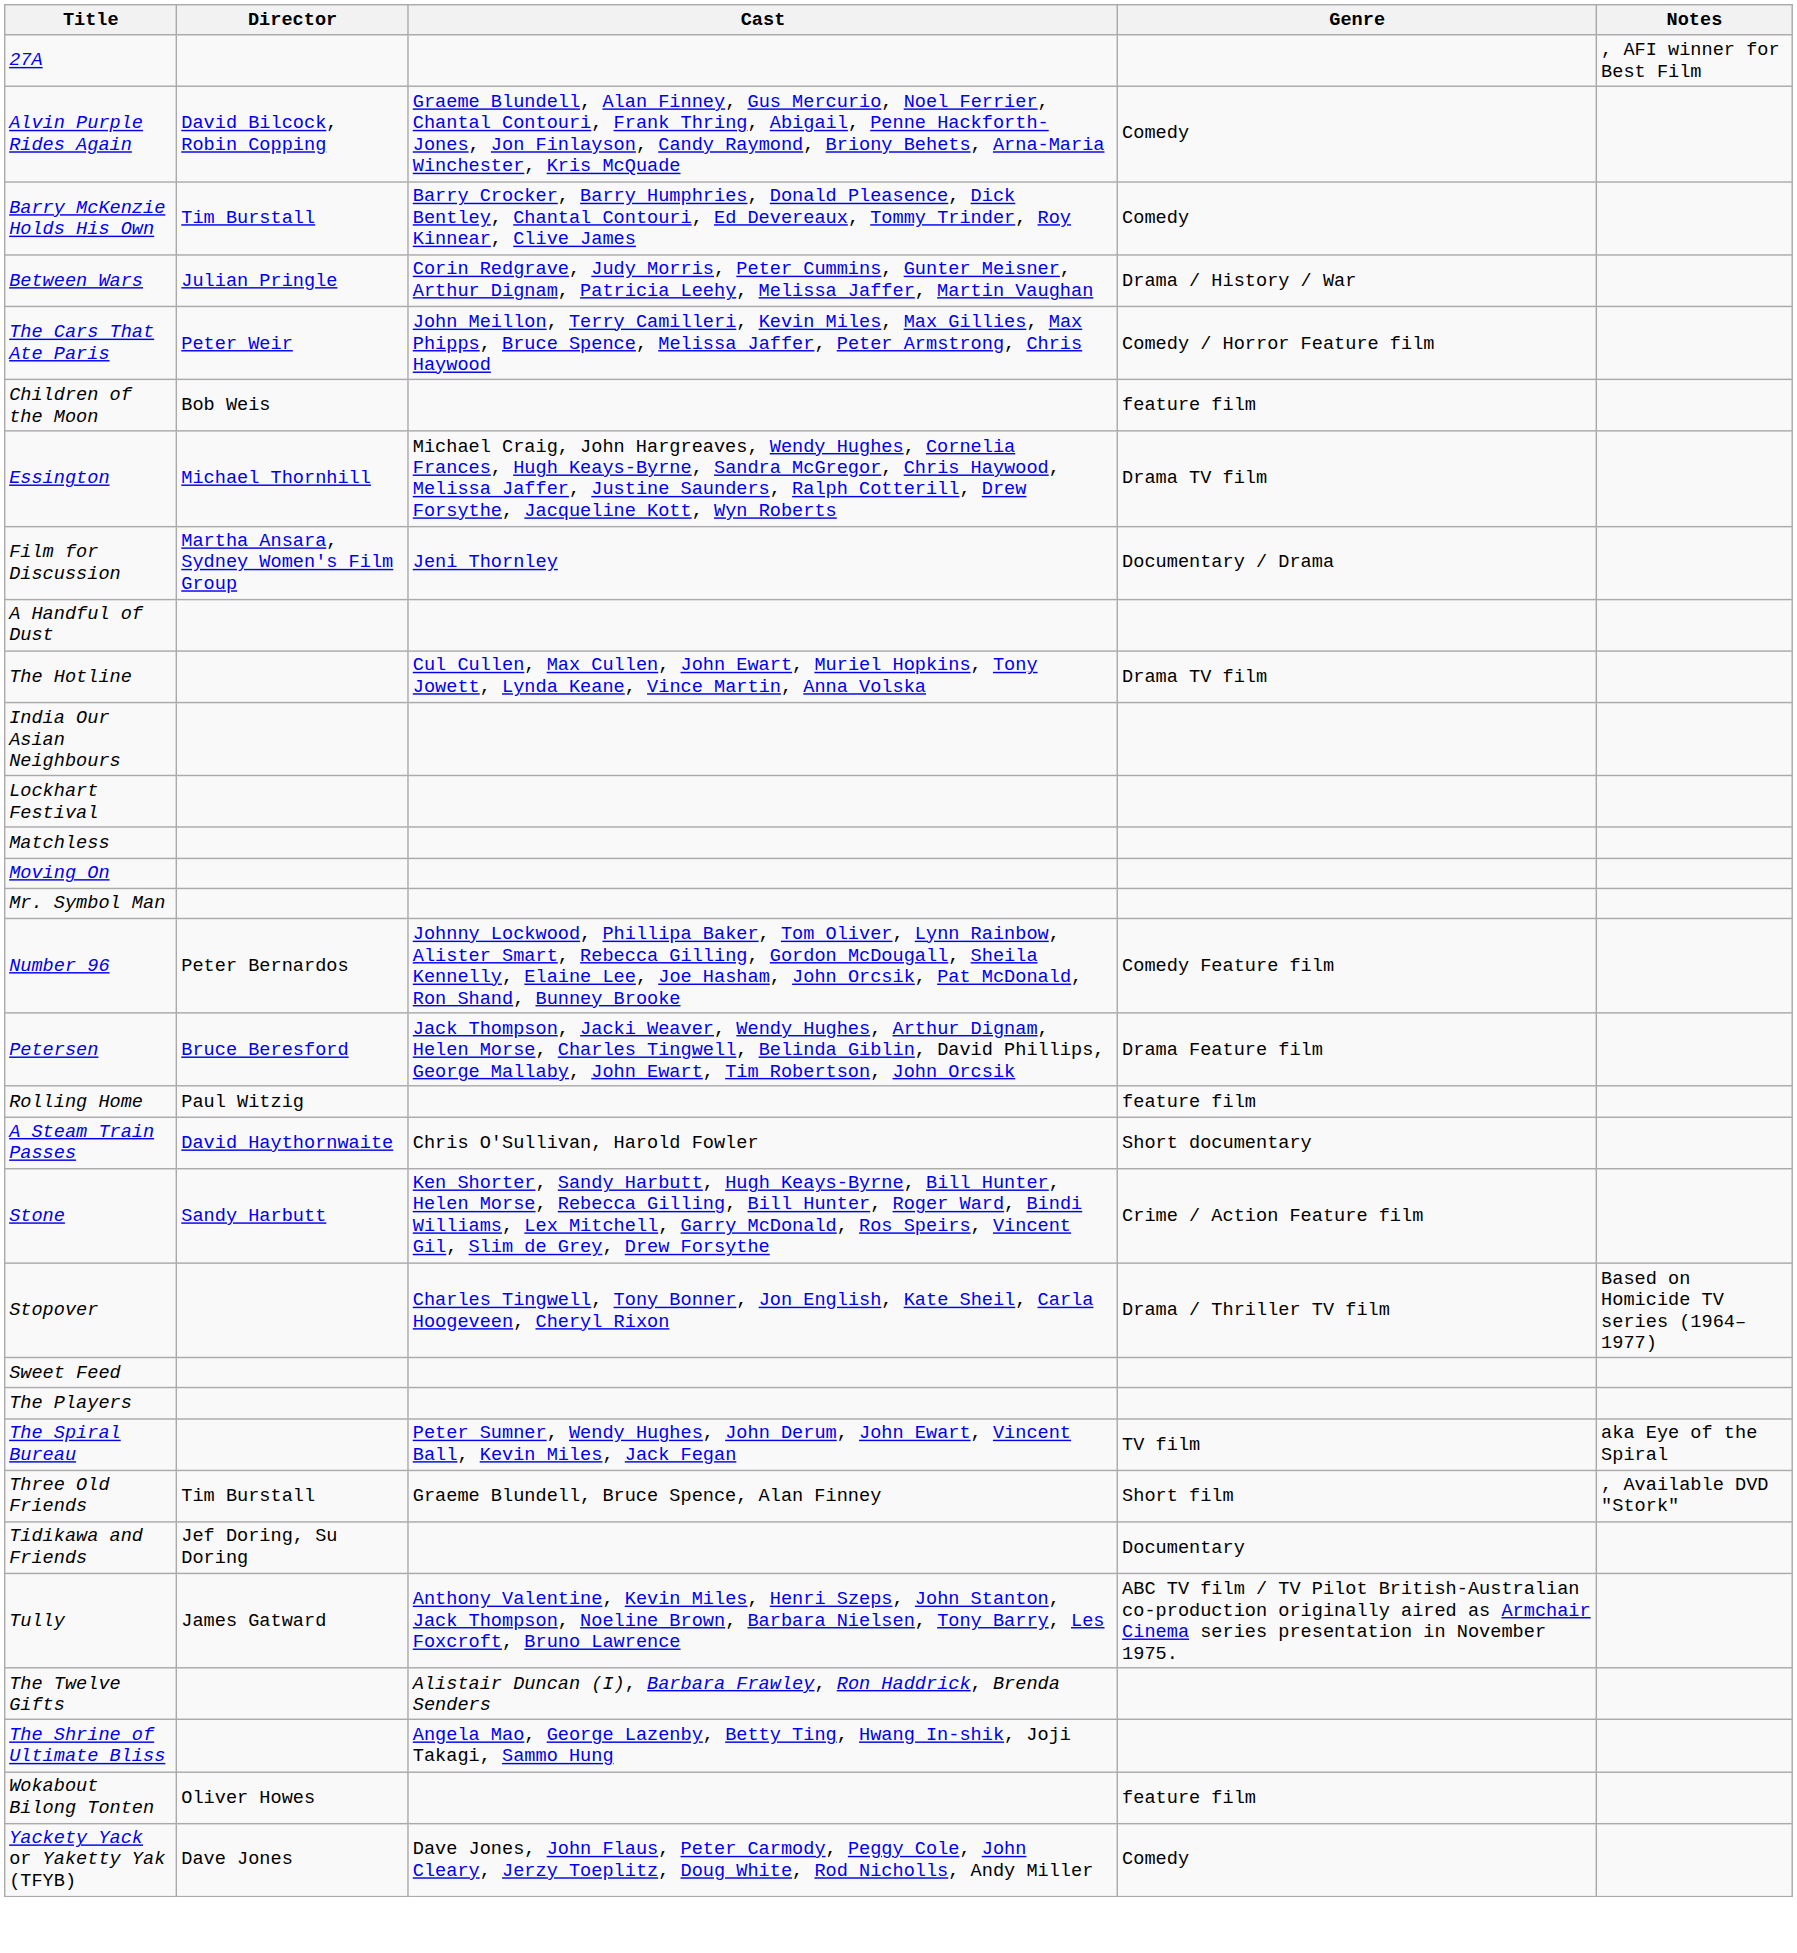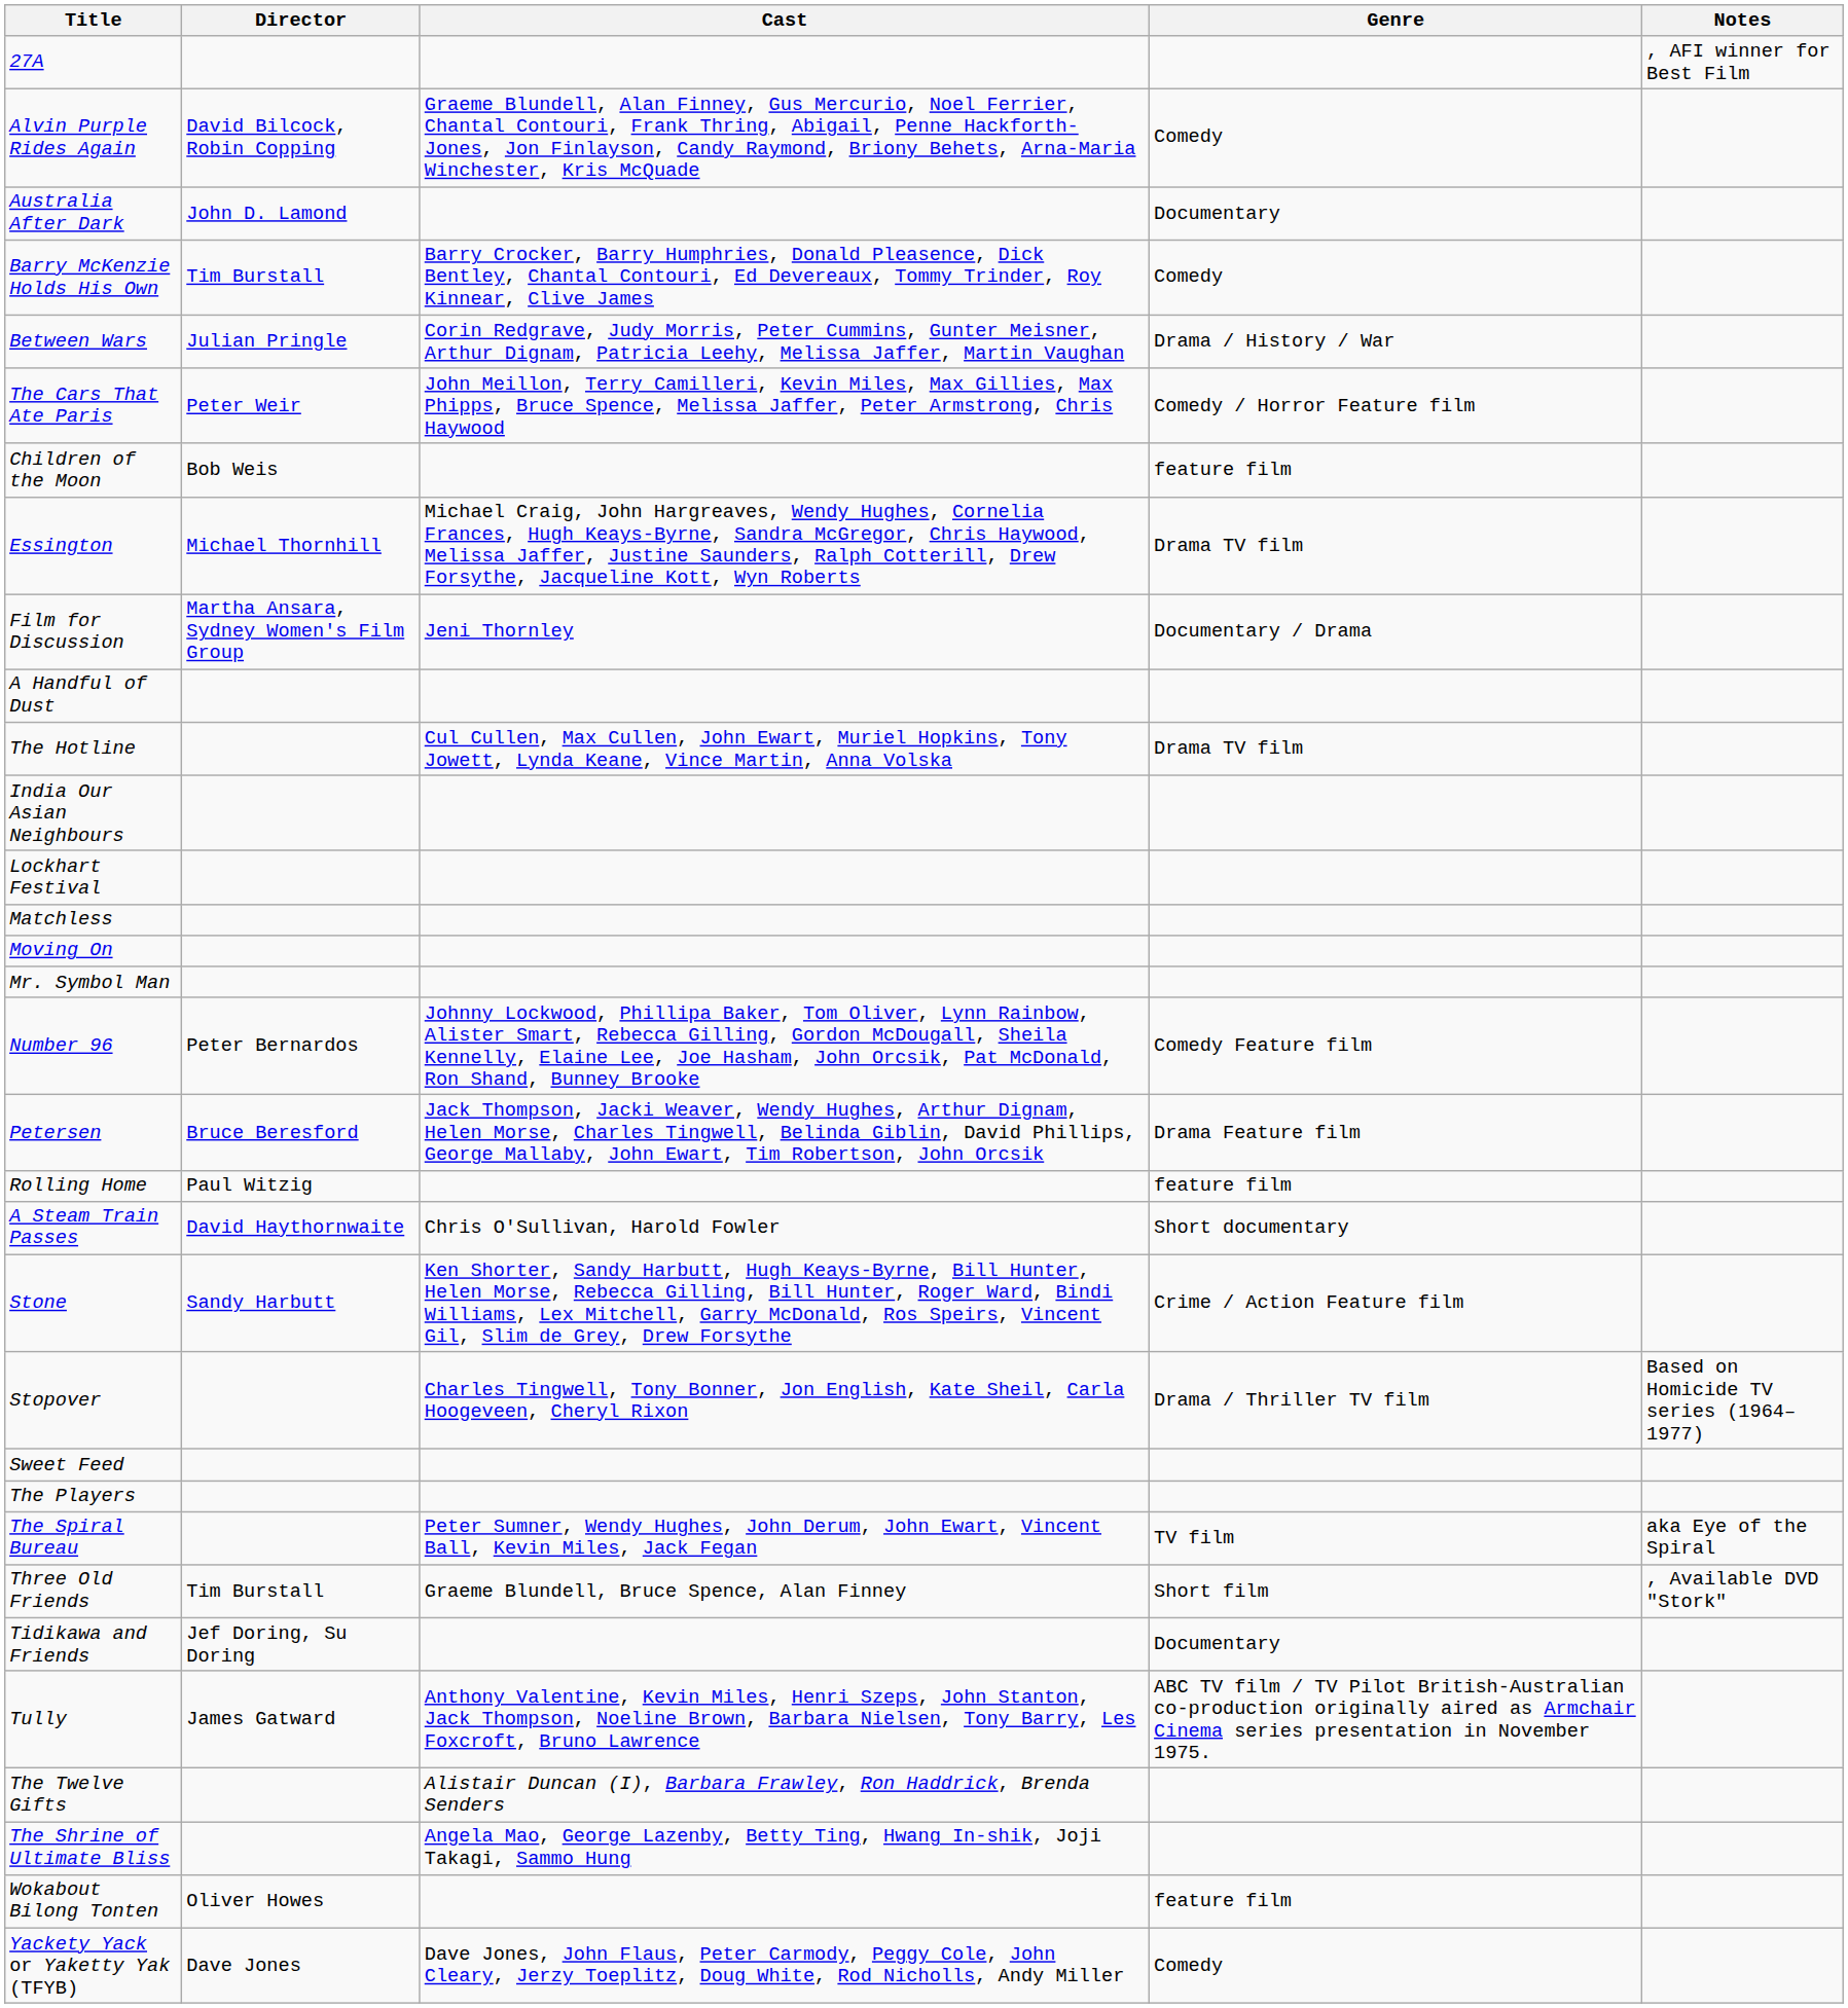+ row: Australia After Dark | John D. Lamond | Documentary
